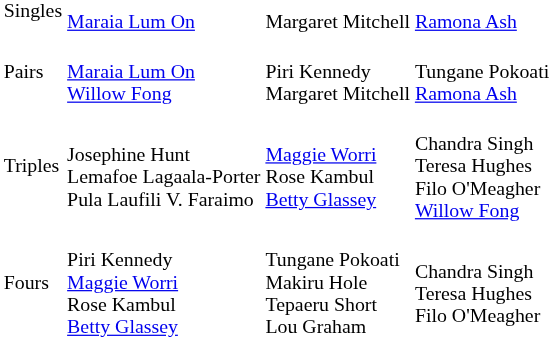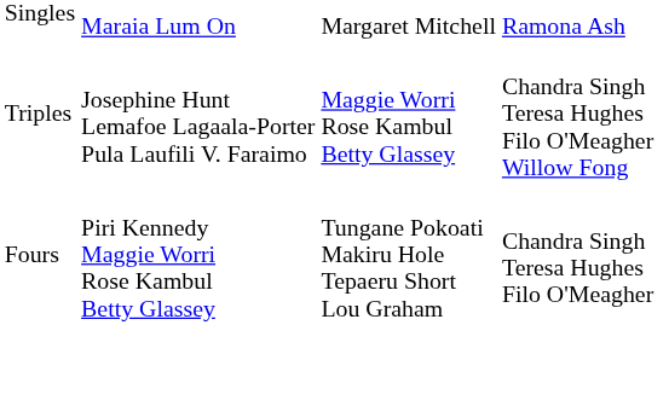- row: Pairs | Maraia Lum On Willow Fong | Piri Kennedy Margaret Mitchell | Tungane Pokoati Ramona Ash
